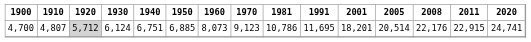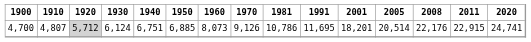4,700 | 1970: 9,123 -> 9,126
